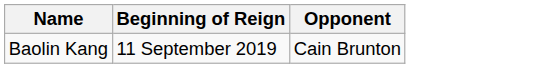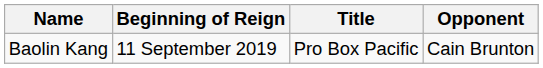+ column: Title | Pro Box Pacific
